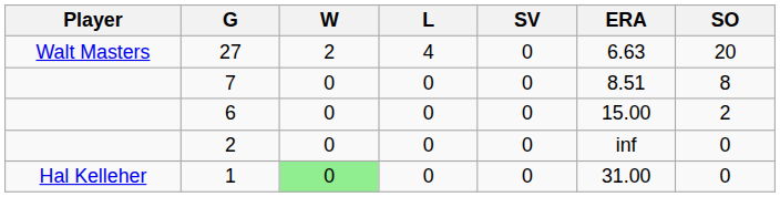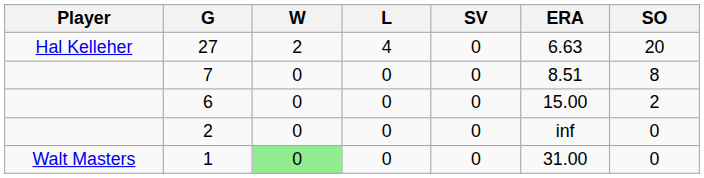27 | Player: Walt Masters -> Hal Kelleher
1 | Player: Hal Kelleher -> Walt Masters
